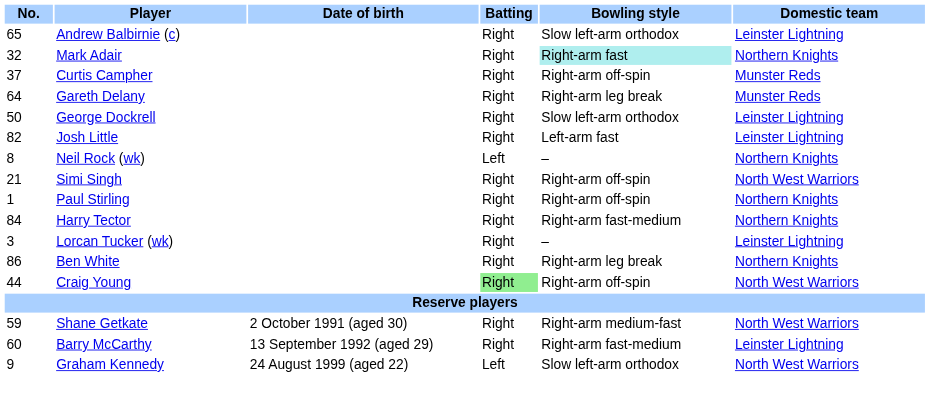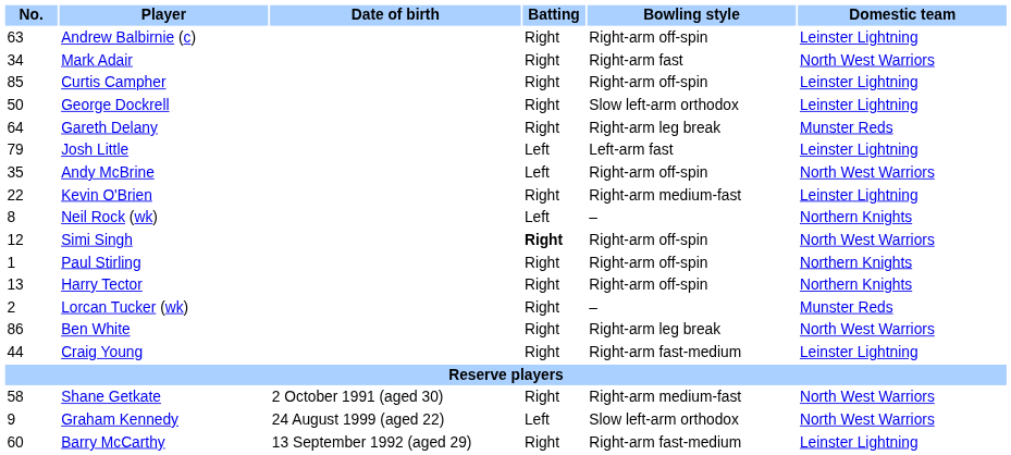Andrew Balbirnie (c) | No.: 65 -> 63
Andrew Balbirnie (c) | Bowling style: Slow left-arm orthodox -> Right-arm off-spin
Mark Adair | No.: 32 -> 34
Mark Adair | Bowling style: paleturquoise background -> no background
Mark Adair | Domestic team: Northern Knights -> North West Warriors
Curtis Campher | No.: 37 -> 85
Curtis Campher | Domestic team: Munster Reds -> Leinster Lightning
rows swapped: Gareth Delany <-> George Dockrell
Josh Little | No.: 82 -> 79
Josh Little | Batting: Right -> Left
+ row: 35 | Andy McBrine | Left | Right-arm off-spin | North West Warriors
+ row: 22 | Kevin O'Brien | Right | Right-arm medium-fast | Leinster Lightning
Simi Singh | No.: 21 -> 12
Simi Singh | Batting: normal -> bold
Harry Tector | No.: 84 -> 13
Harry Tector | Bowling style: Right-arm fast-medium -> Right-arm off-spin
Lorcan Tucker (wk) | No.: 3 -> 2
Lorcan Tucker (wk) | Domestic team: Leinster Lightning -> Munster Reds
Ben White | Domestic team: Northern Knights -> North West Warriors
Craig Young | Batting: lightgreen background -> no background
Craig Young | Bowling style: Right-arm off-spin -> Right-arm fast-medium
Craig Young | Domestic team: North West Warriors -> Leinster Lightning
Shane Getkate | No.: 59 -> 58
rows swapped: Graham Kennedy <-> Barry McCarthy
